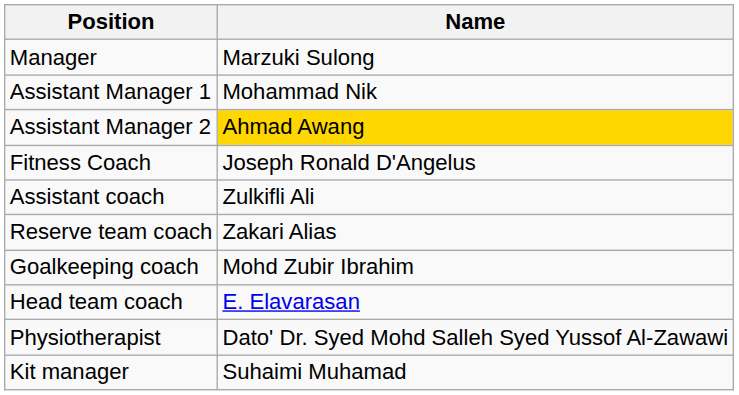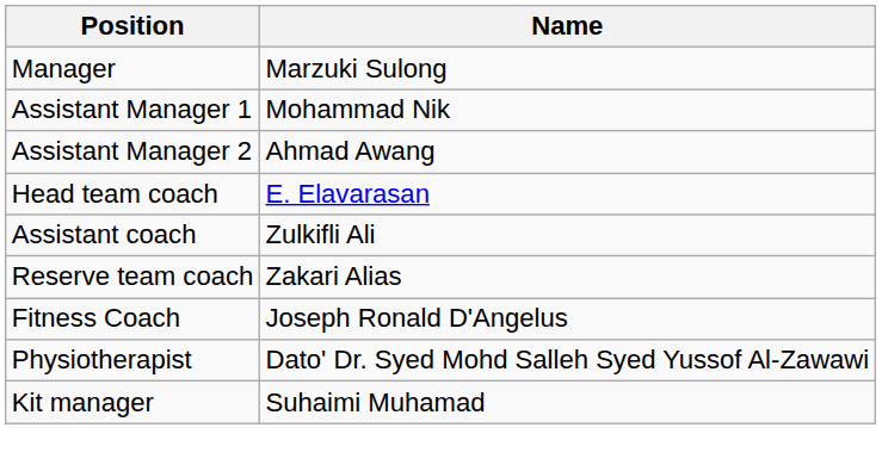Assistant Manager 2 | Name: gold background -> no background
rows swapped: Head team coach <-> Fitness Coach
- row: Goalkeeping coach | Mohd Zubir Ibrahim
